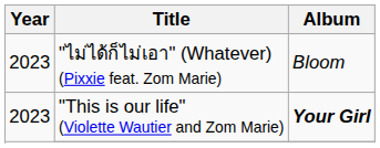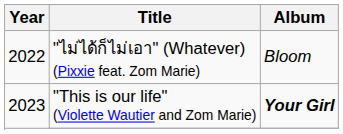"ไม่ได้ก็ไม่เอา" (Whatever) (Pixxie feat. Zom Marie) | Year: 2023 -> 2022
